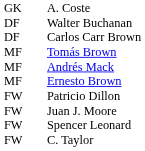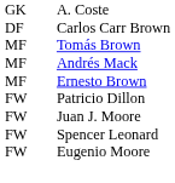- row: DF | Walter Buchanan
- row: FW | C. Taylor
+ row: FW | Eugenio Moore
